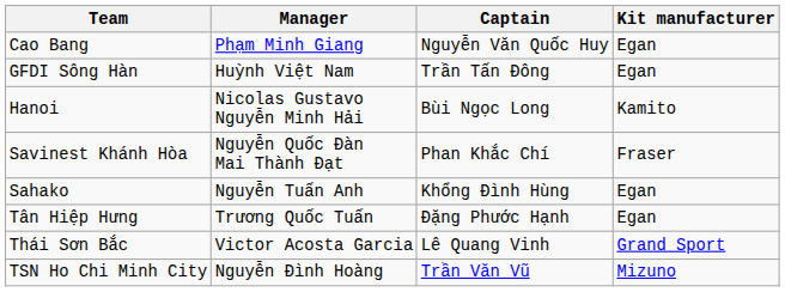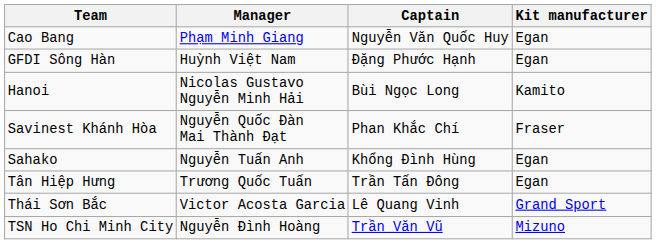GFDI Sông Hàn | Captain: Trần Tấn Đông -> Đặng Phước Hạnh
Tân Hiệp Hưng | Captain: Đặng Phước Hạnh -> Trần Tấn Đông
